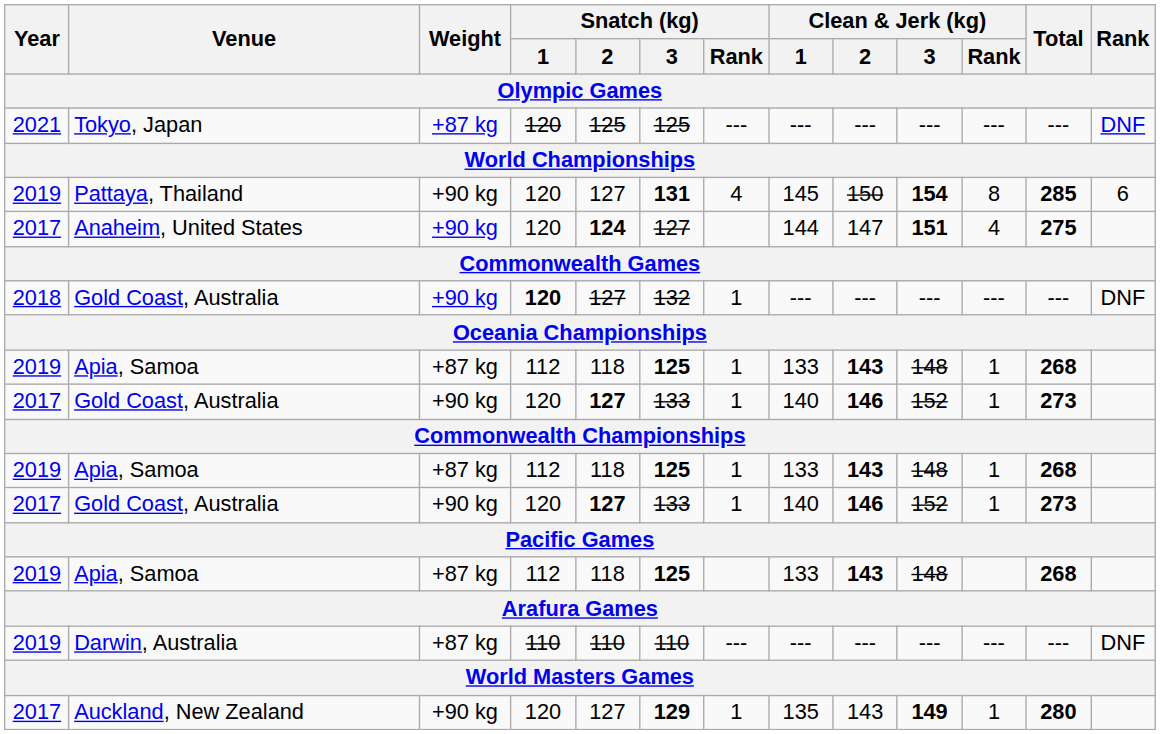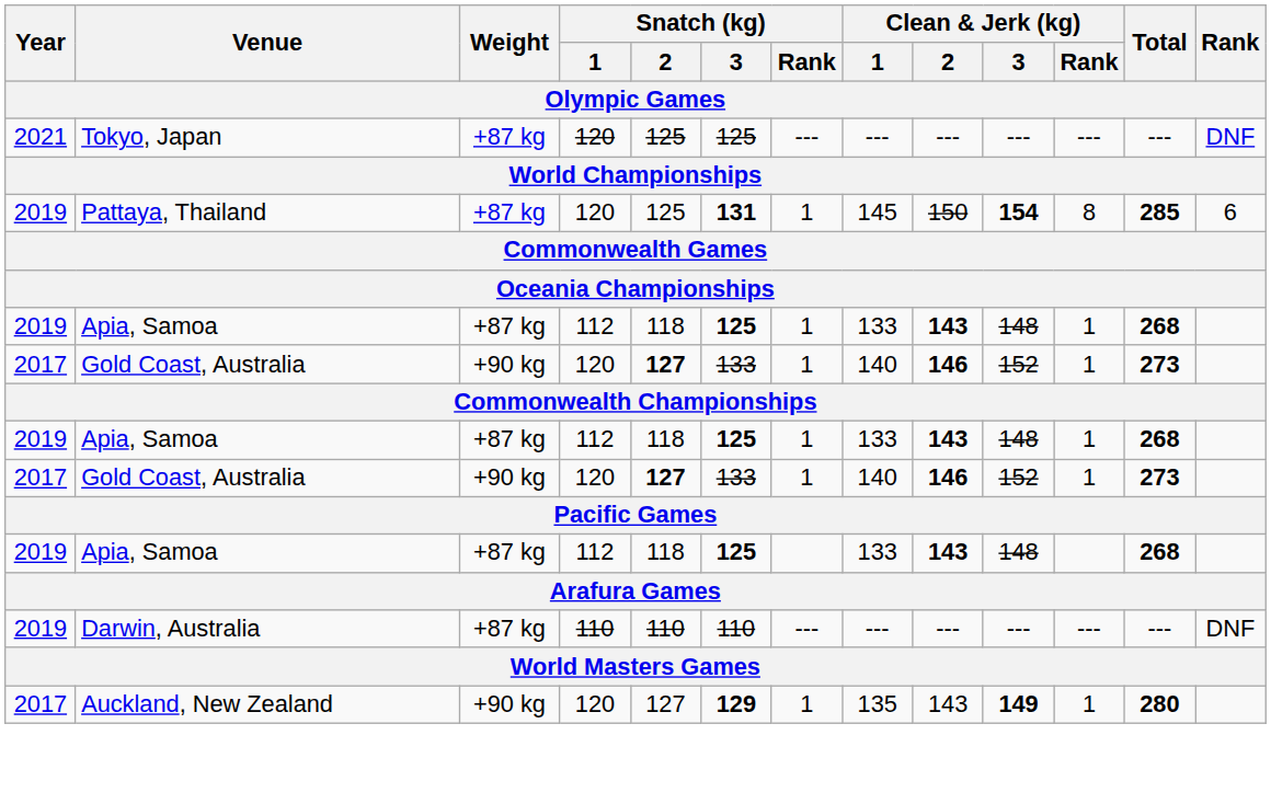Pattaya, Thailand | Weight: +90 kg -> +87 kg
Pattaya, Thailand | Snatch (kg) / 2: 127 -> 125
Pattaya, Thailand | Snatch (kg) / Rank: 4 -> 1
- row: 2017 | Anaheim, United States | +90 kg | 120 | 124 | 127 | 144 | 147 | 151 | 4 | 275
- row: 2018 | Gold Coast, Australia | +90 kg | 120 | 127 | 132 | 1 | --- | --- | --- | --- | --- | DNF
